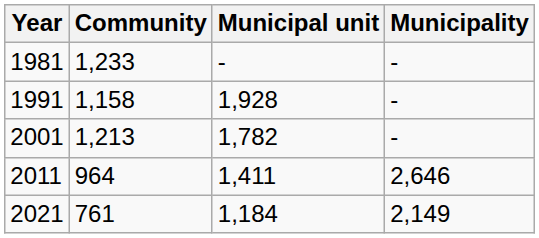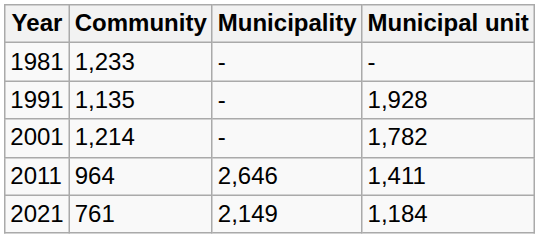columns swapped: Municipal unit <-> Municipality
1991 | Community: 1,158 -> 1,135
2001 | Community: 1,213 -> 1,214
